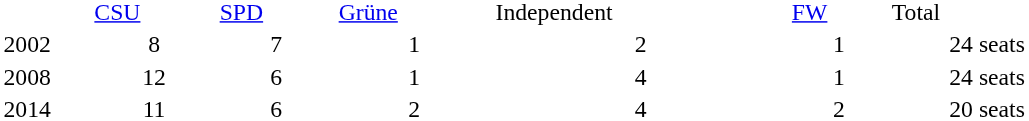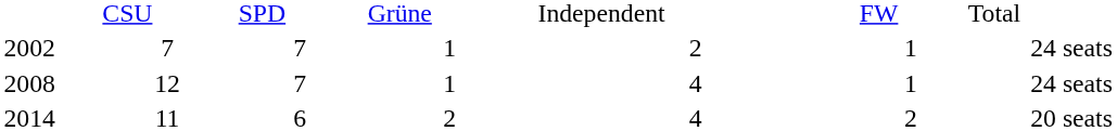2002 | column 2: 8 -> 7
2008 | column 3: 6 -> 7
